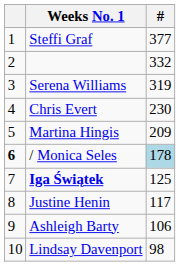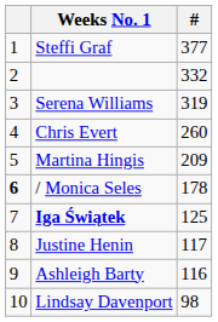Chris Evert | #: 230 -> 260
/ Monica Seles | #: lightblue background -> no background
Ashleigh Barty | #: 106 -> 116
